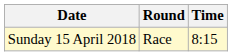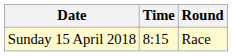columns swapped: Time <-> Round
